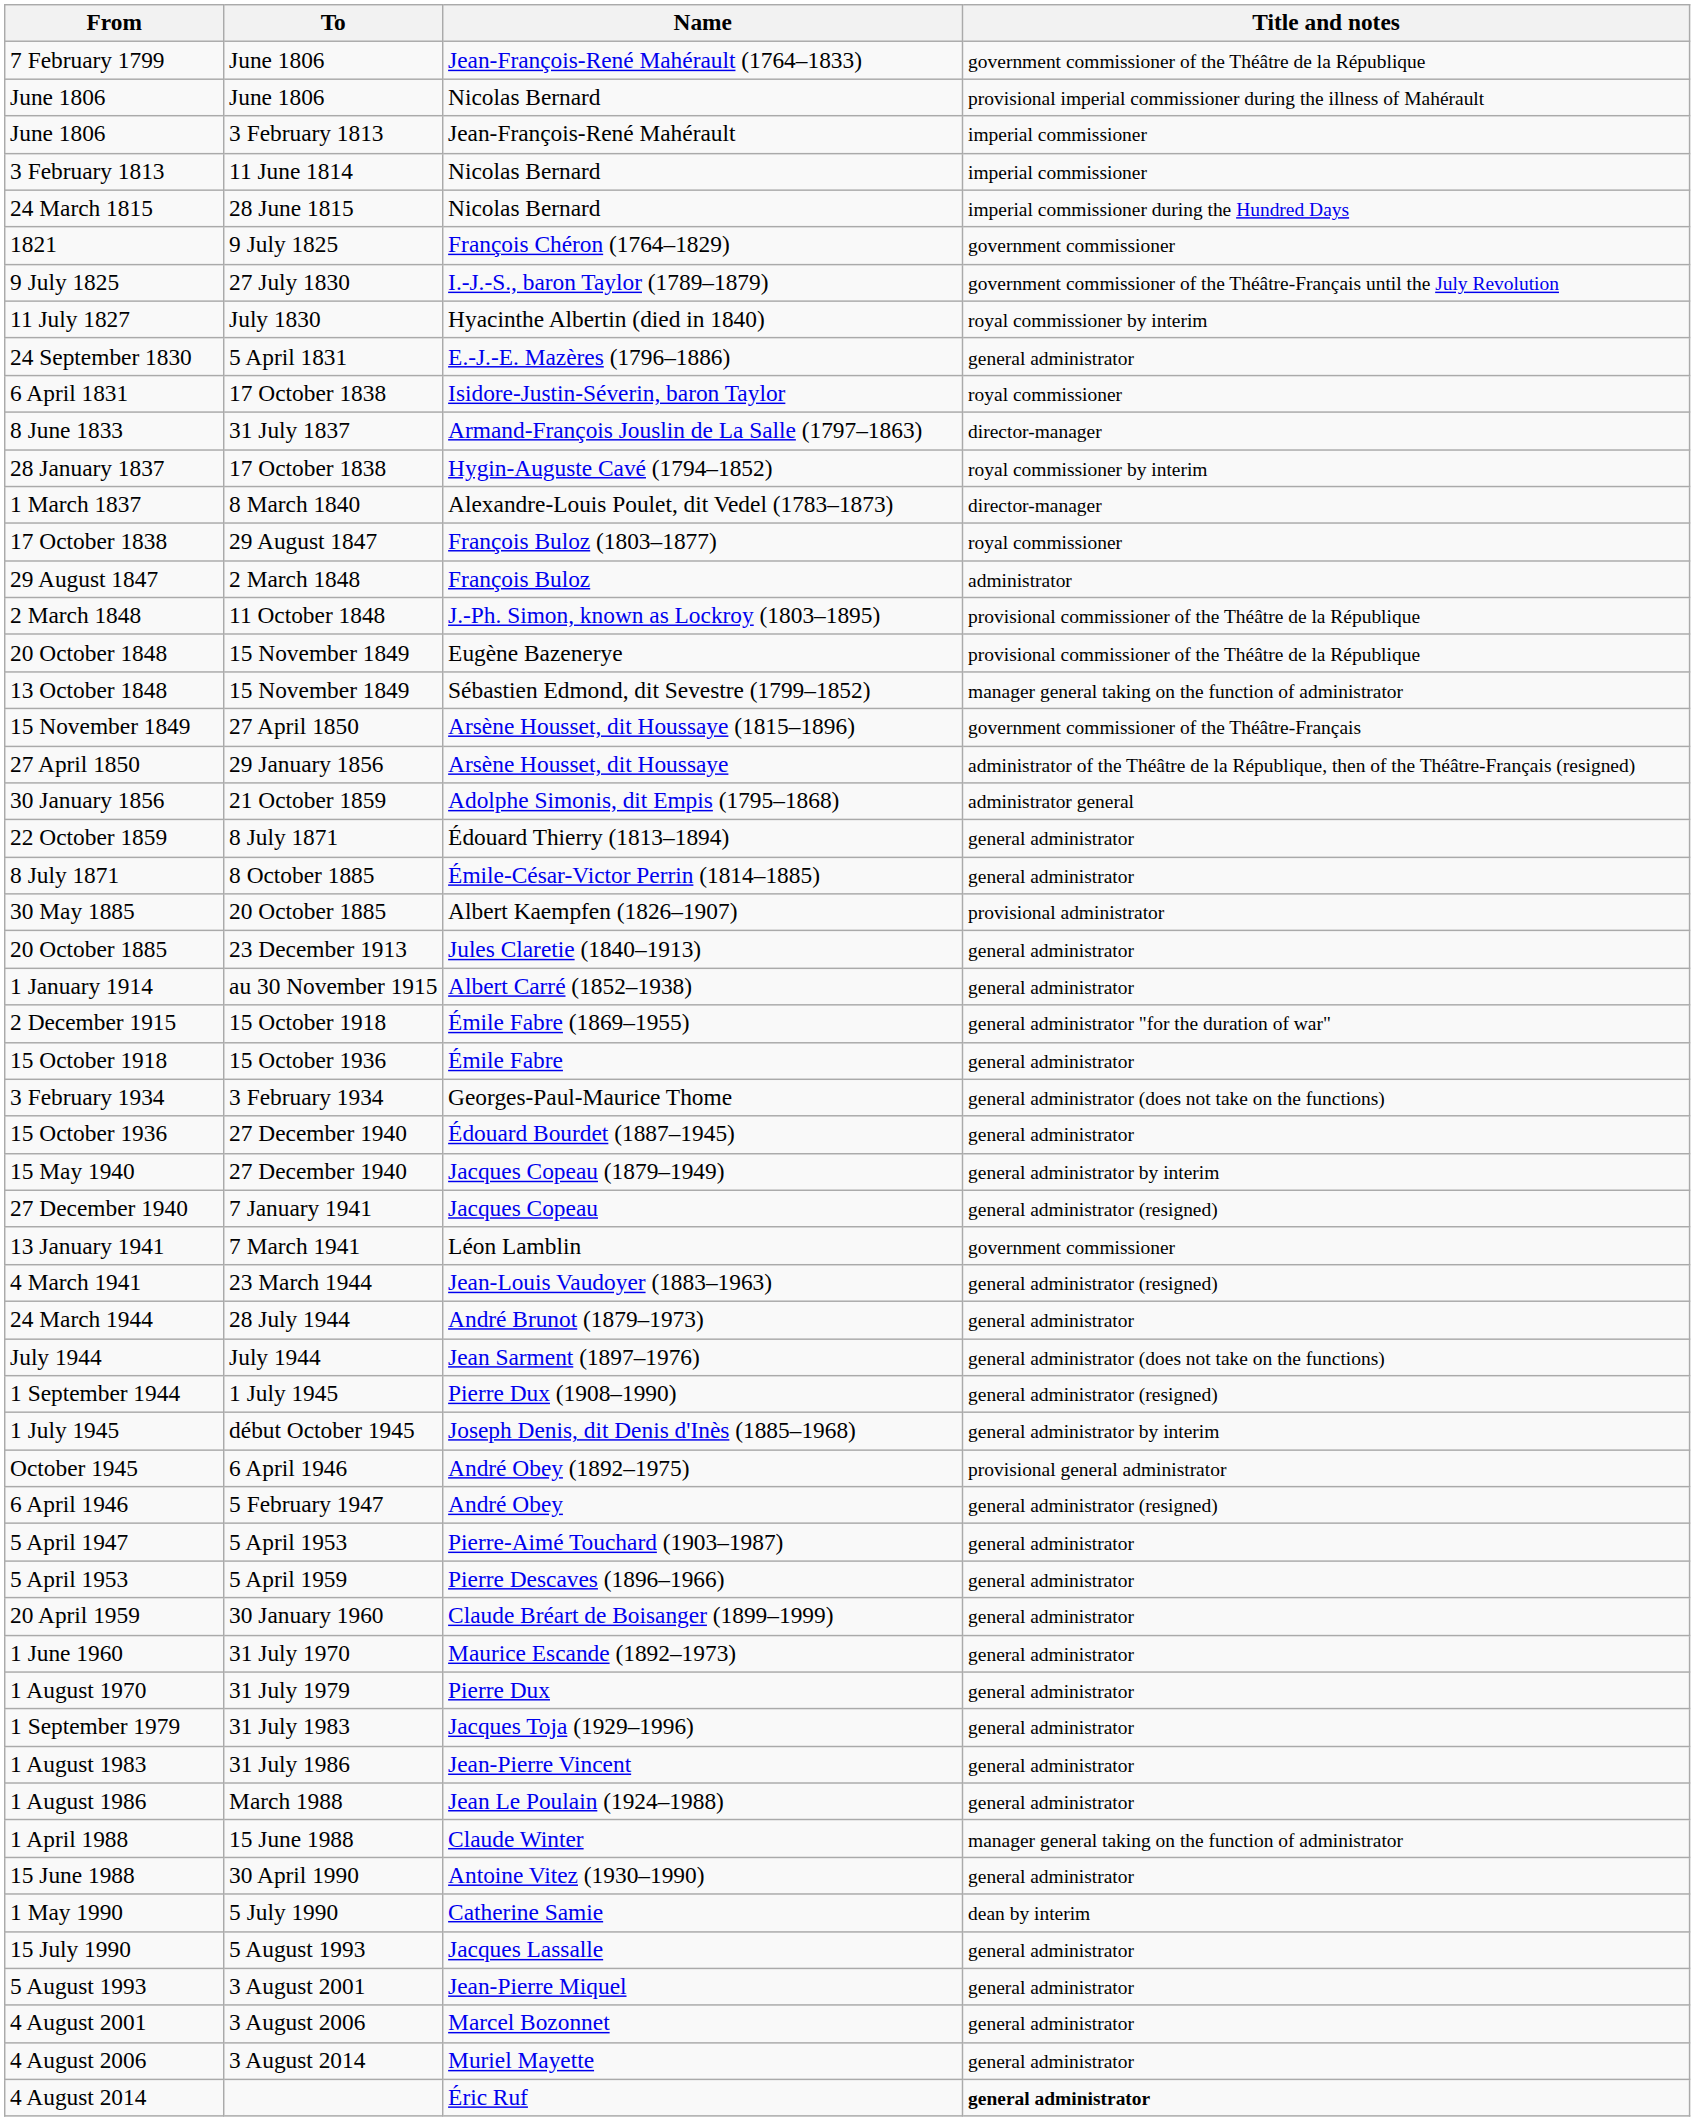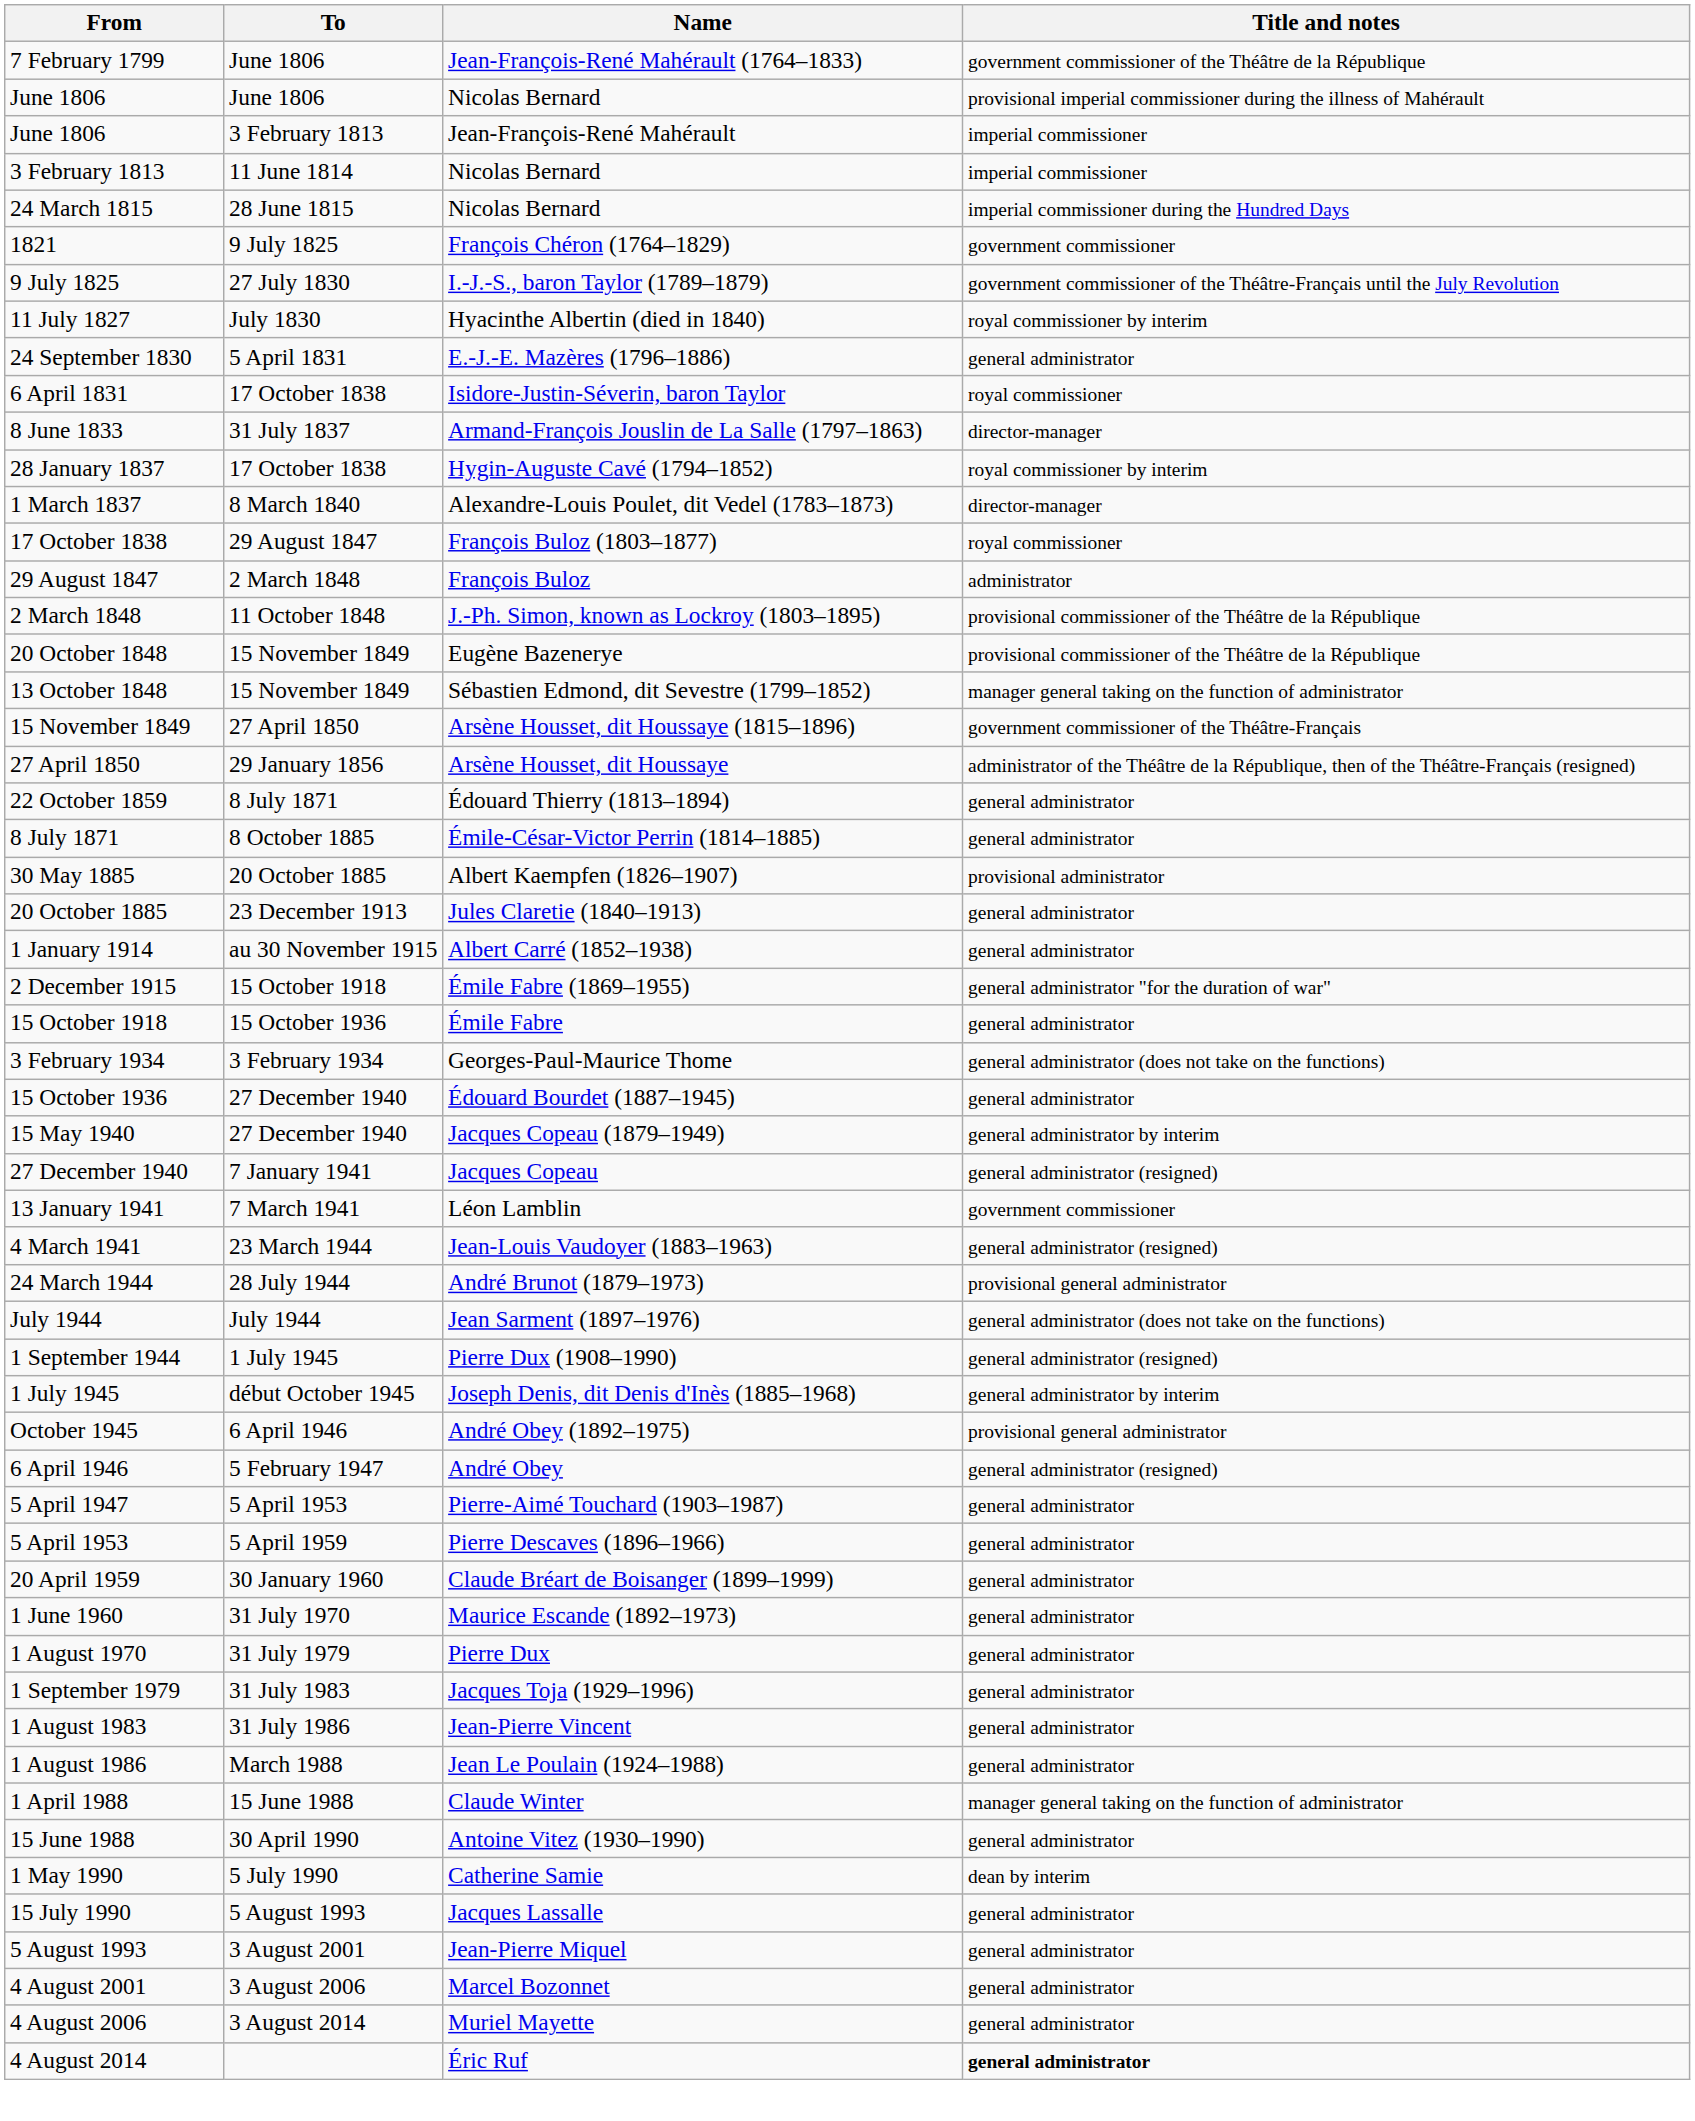- row: 30 January 1856 | 21 October 1859 | Adolphe Simonis, dit Empis (1795–1868) | administrator general
24 March 1944 | Title and notes: general administrator -> provisional general administrator
